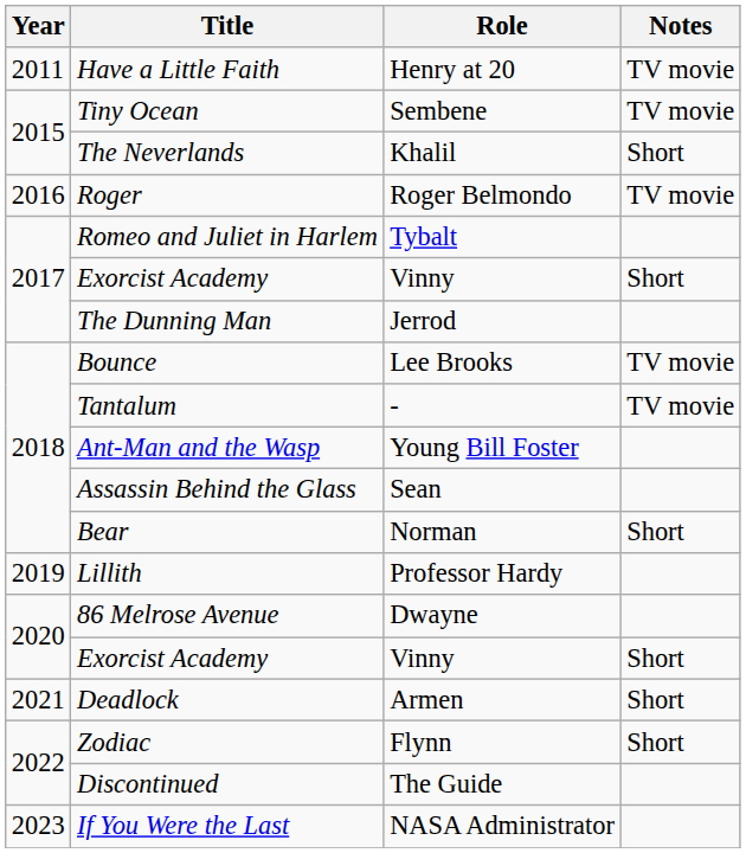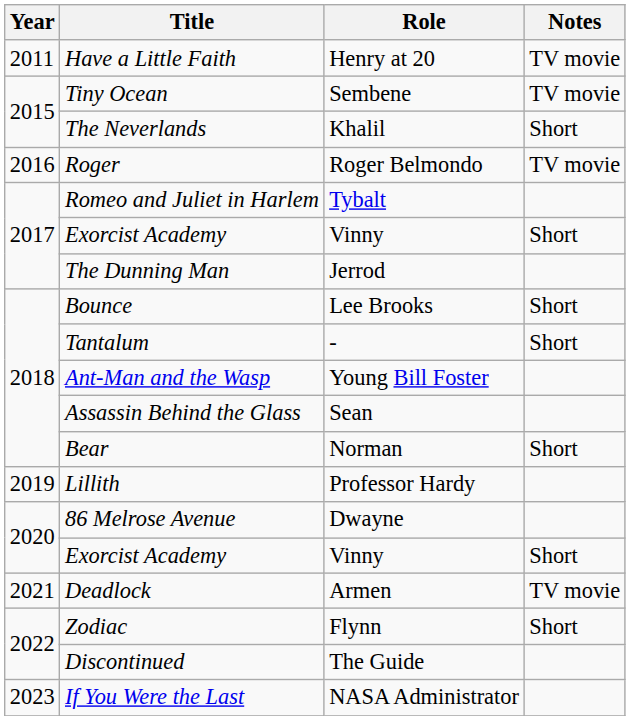Bounce | Notes: TV movie -> Short
Tantalum | Notes: TV movie -> Short
Deadlock | Notes: Short -> TV movie
